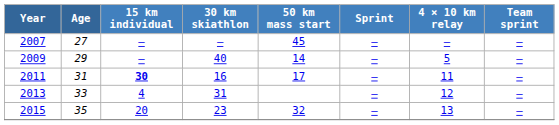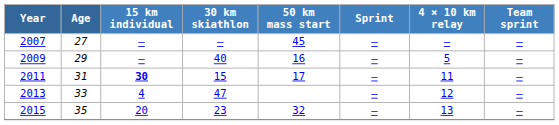2009 | 50 km mass start: 14 -> 16
2011 | 30 km skiathlon: 16 -> 15
2013 | 30 km skiathlon: 31 -> 47
